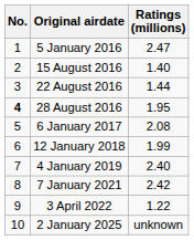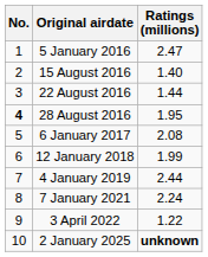4 January 2019 | Ratings (millions): 2.40 -> 2.44
7 January 2021 | Ratings (millions): 2.42 -> 2.24
2 January 2025 | Ratings (millions): normal -> bold
